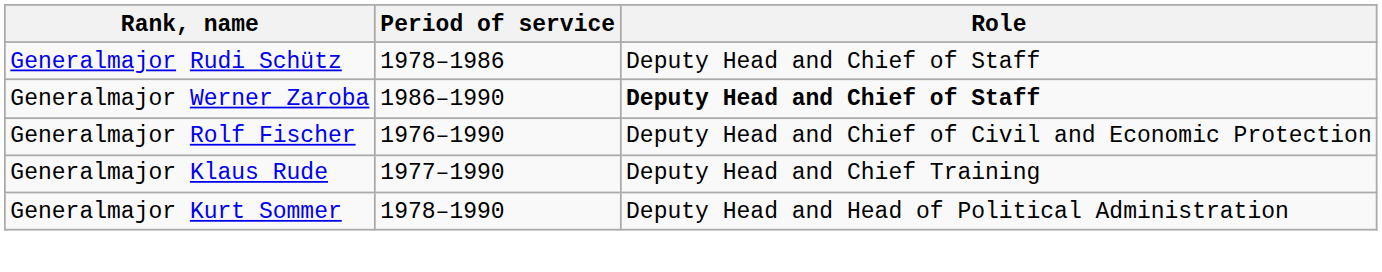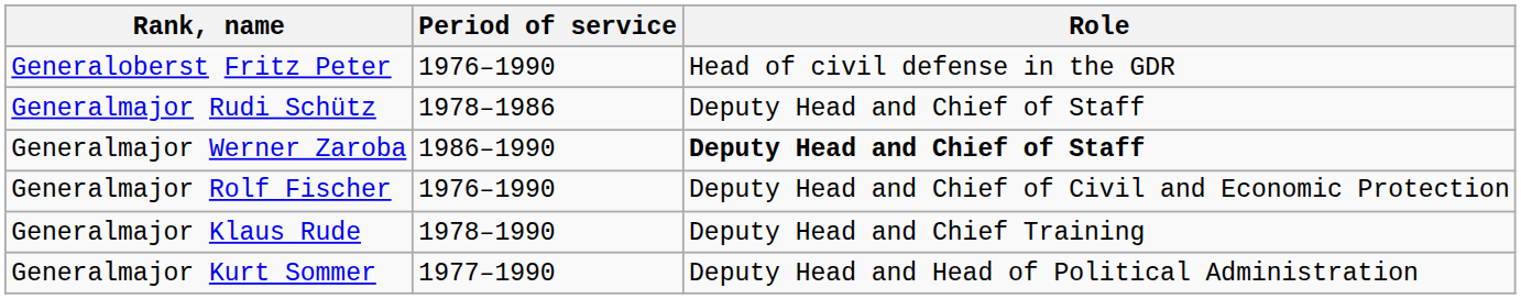+ row: Generaloberst Fritz Peter | 1976–1990 | Head of civil defense in the GDR
Generalmajor Klaus Rude | Period of service: 1977–1990 -> 1978–1990
Generalmajor Kurt Sommer | Period of service: 1978–1990 -> 1977–1990
